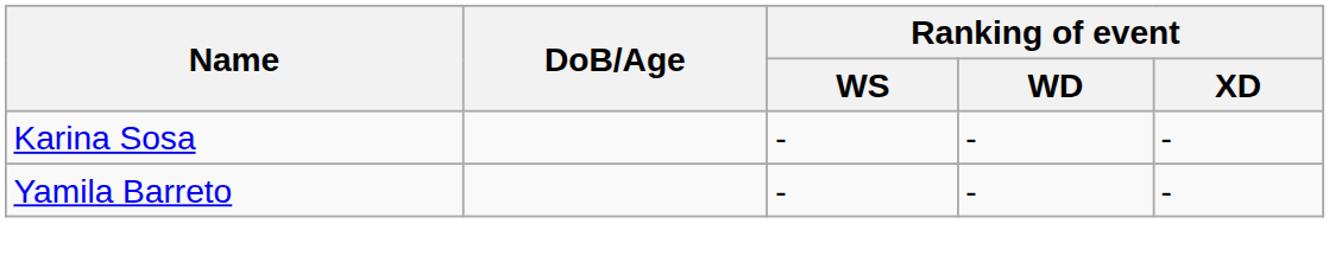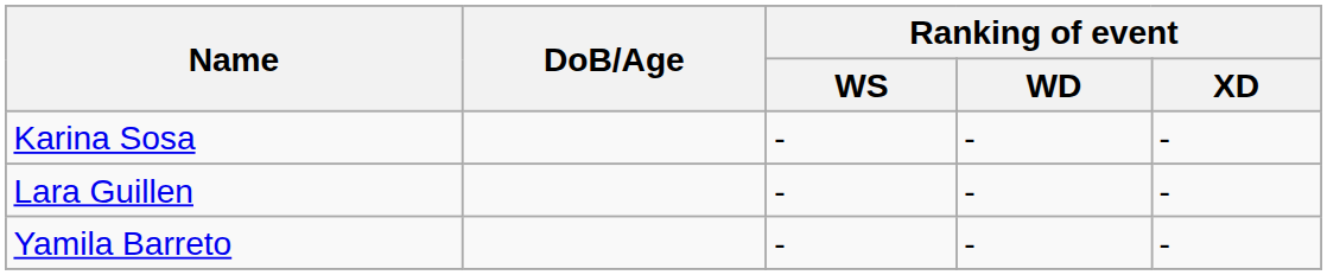+ row: Lara Guillen | - | - | -
